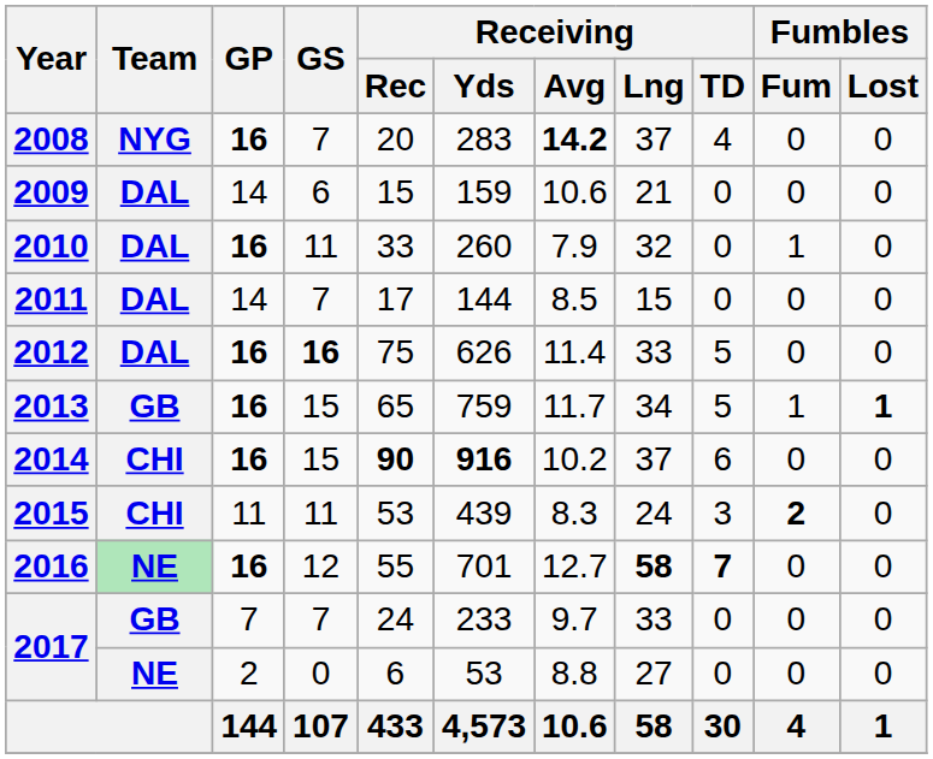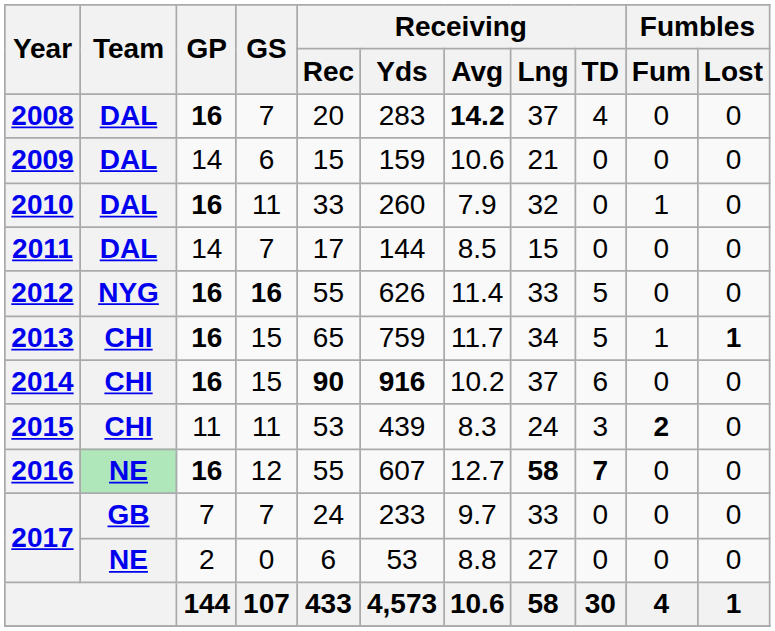2008 | Team: NYG -> DAL
2012 | Team: DAL -> NYG
2012 | Receiving / Rec: 75 -> 55
2013 | Team: GB -> CHI
2016 | Receiving / Yds: 701 -> 607
